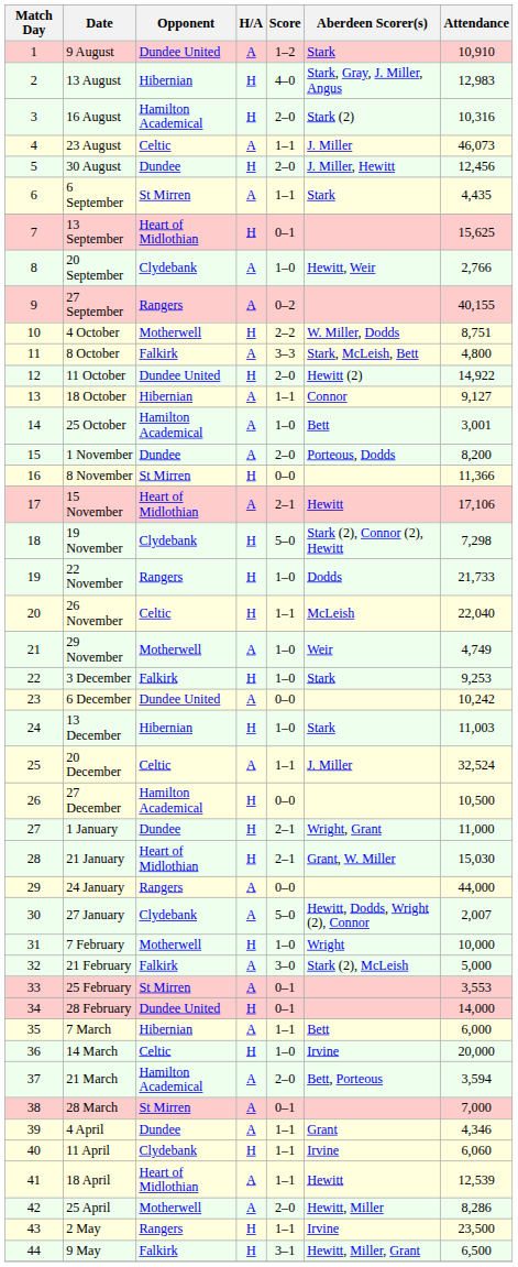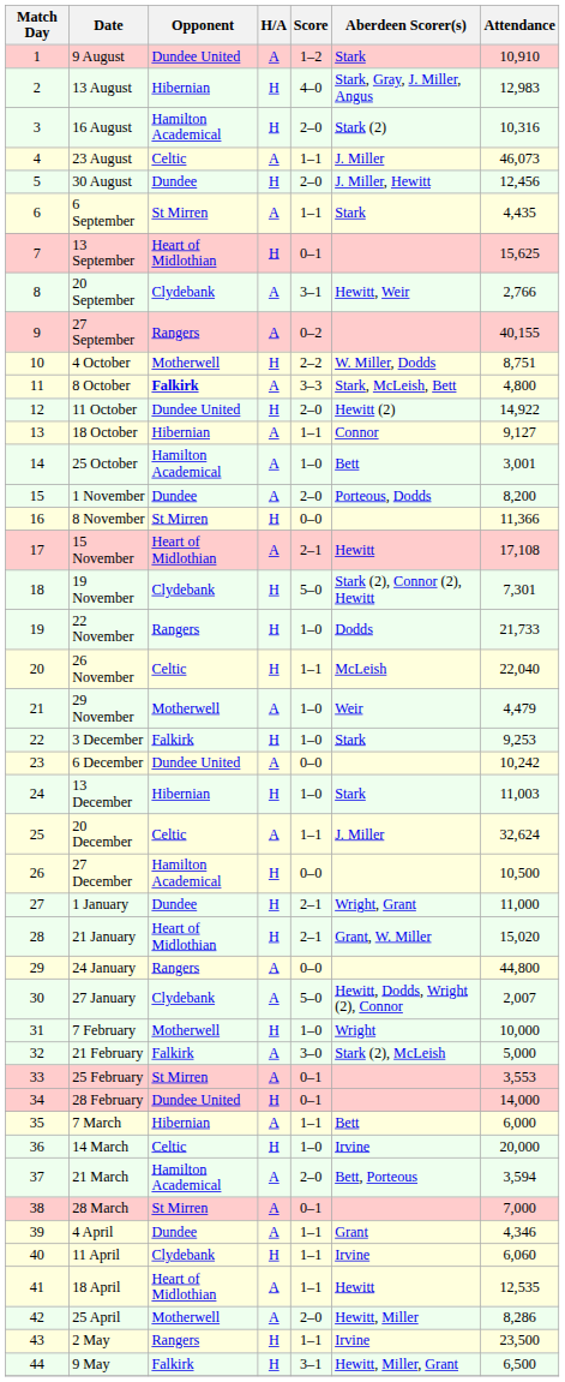20 September | Score: 1–0 -> 3–1
8 October | Opponent: normal -> bold
15 November | Attendance: 17,106 -> 17,108
19 November | Attendance: 7,298 -> 7,301
29 November | Attendance: 4,749 -> 4,479
20 December | Attendance: 32,524 -> 32,624
21 January | Attendance: 15,030 -> 15,020
24 January | Attendance: 44,000 -> 44,800
18 April | Attendance: 12,539 -> 12,535
